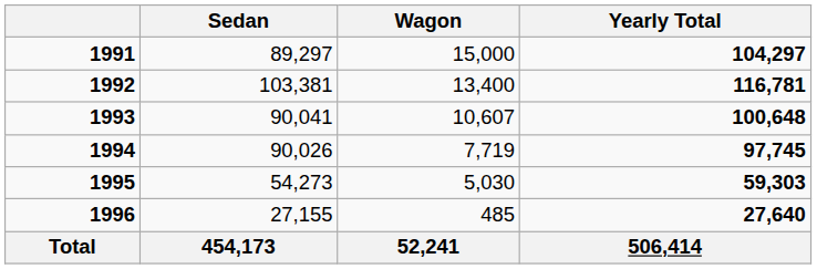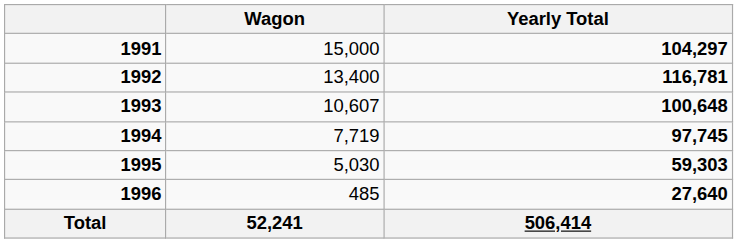- column: Sedan | 89,297 | 103,381 | 90,041 | 90,026 | 54,273 | 27,155 | 454,173
